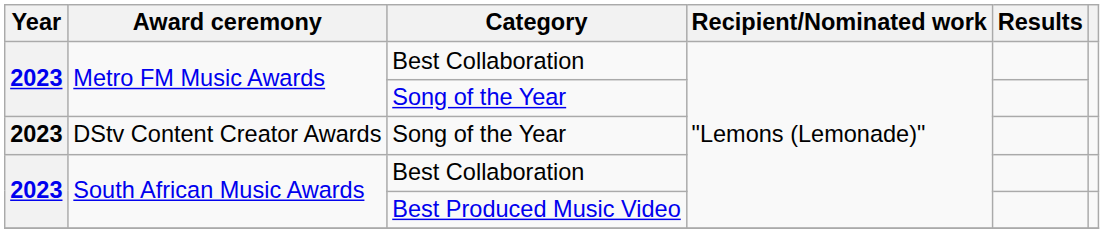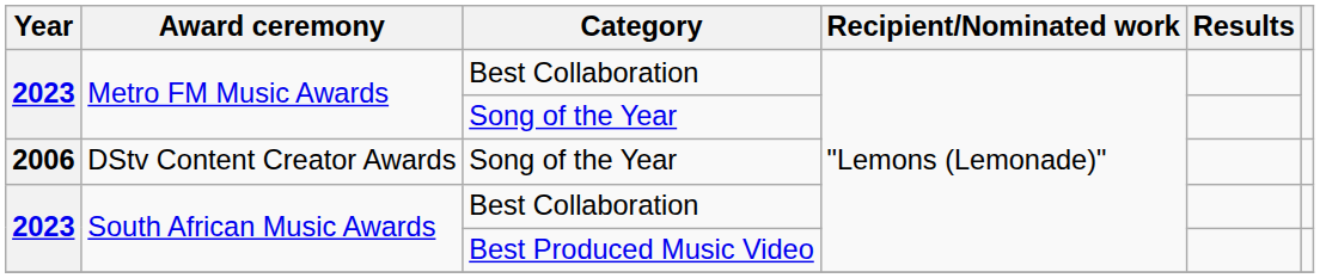DStv Content Creator Awards | Year: 2023 -> 2006
